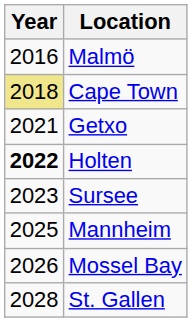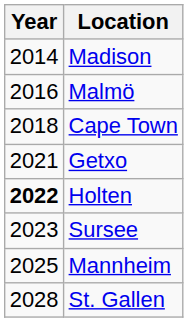+ row: 2014 | Madison
Cape Town | Year: khaki background -> no background
- row: 2026 | Mossel Bay
